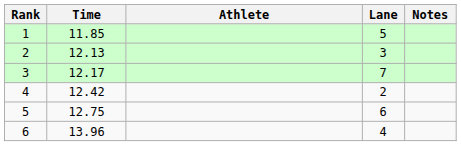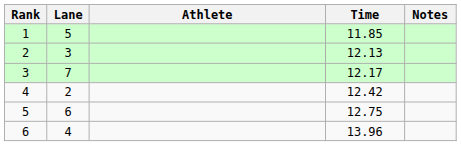columns swapped: Lane <-> Time
